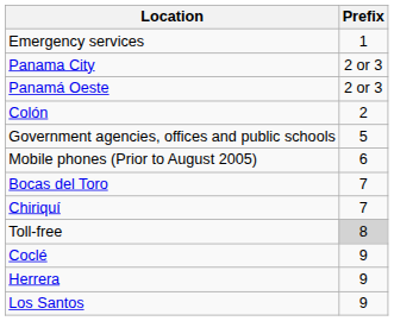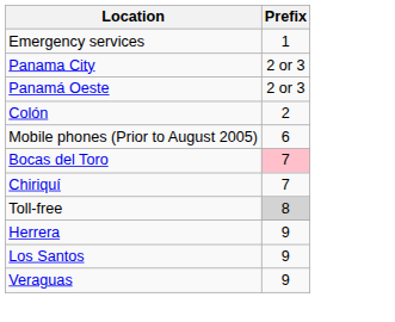- row: Government agencies, offices and public schools | 5
Bocas del Toro | Prefix: no background -> pink background
- row: Coclé | 9
+ row: Veraguas | 9
